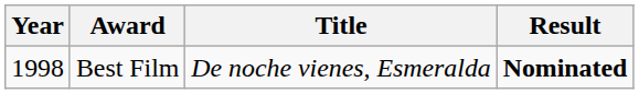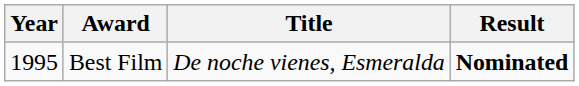Best Film | Year: 1998 -> 1995
